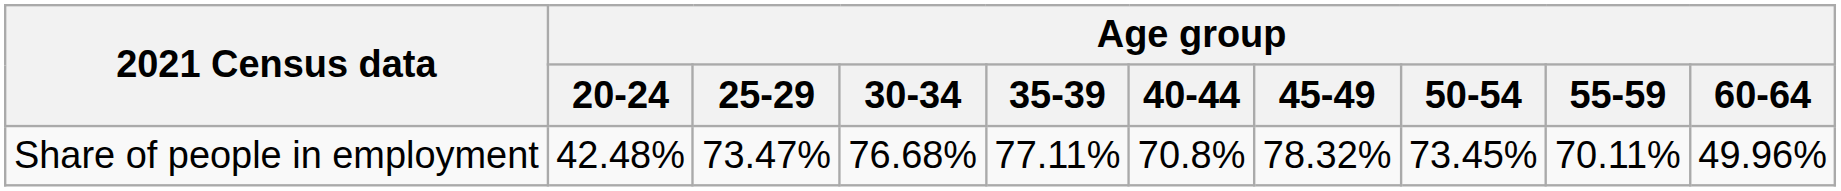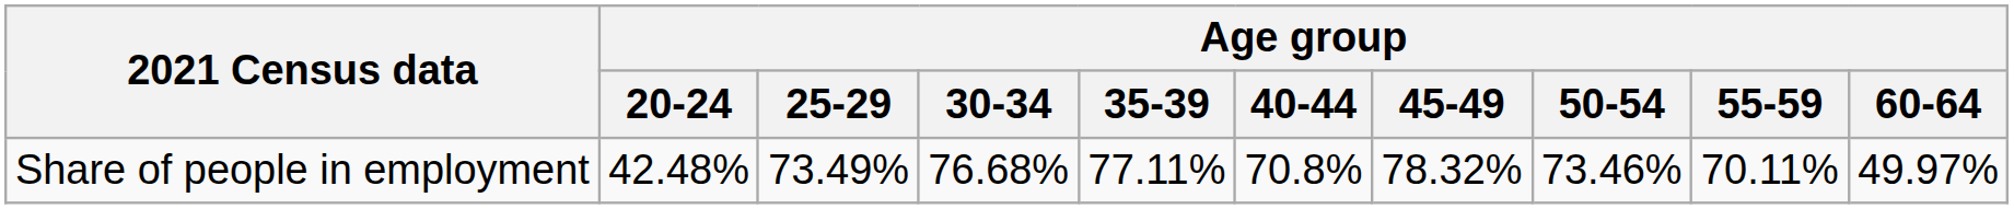Share of people in employment | Age group / 25-29: 73.47% -> 73.49%
Share of people in employment | Age group / 50-54: 73.45% -> 73.46%
Share of people in employment | Age group / 60-64: 49.96% -> 49.97%
